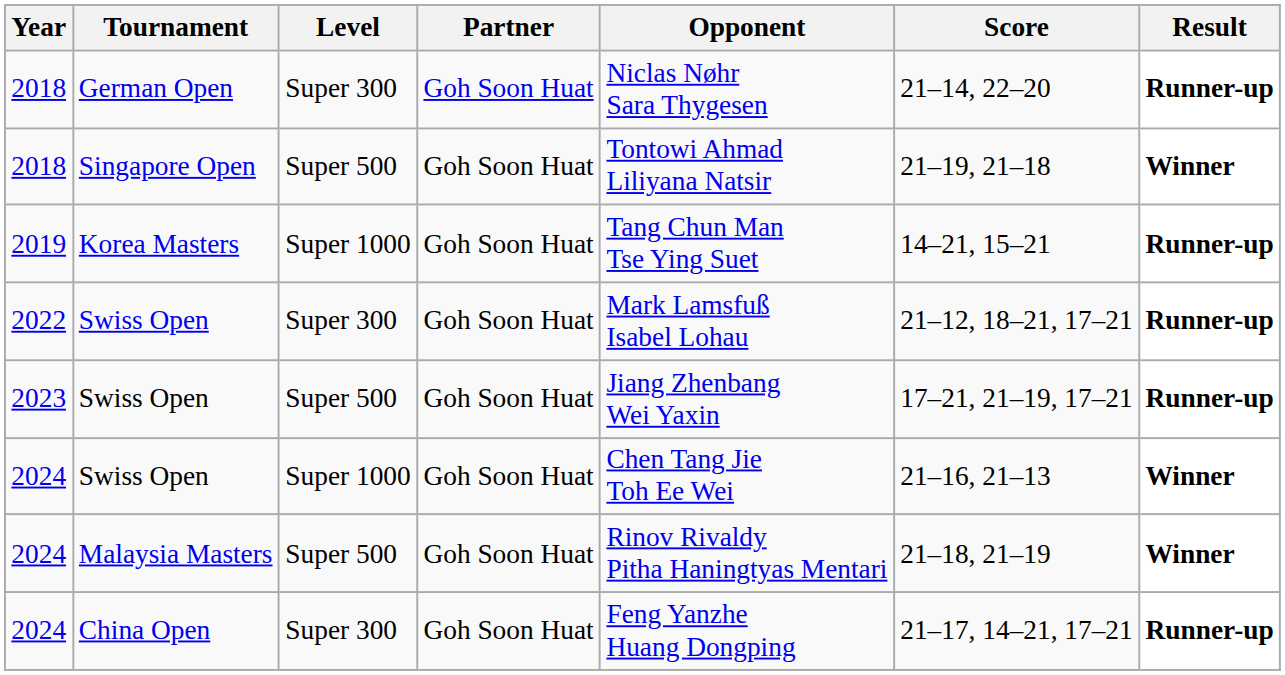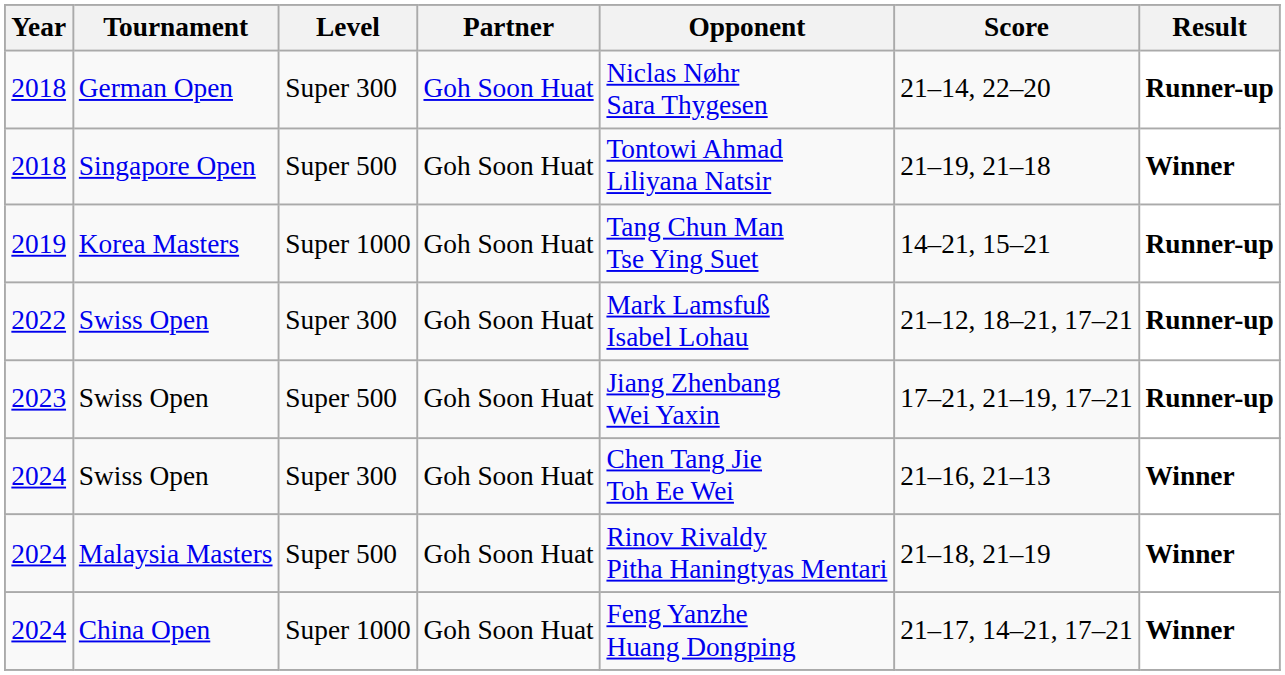2024 / Swiss Open | Level: Super 1000 -> Super 300
China Open | Level: Super 300 -> Super 1000
China Open | Result: Runner-up -> Winner
